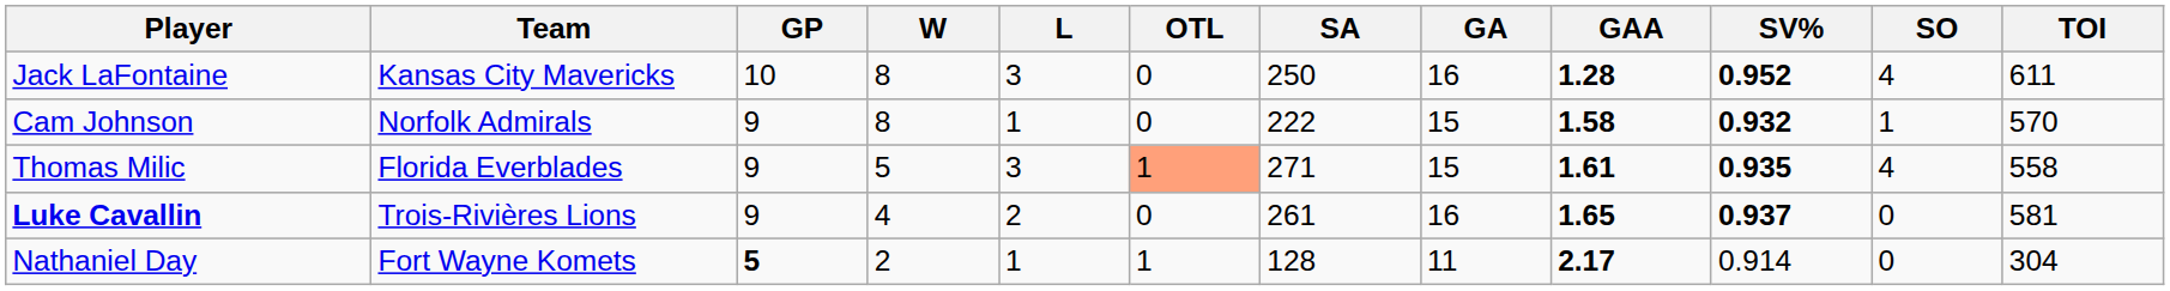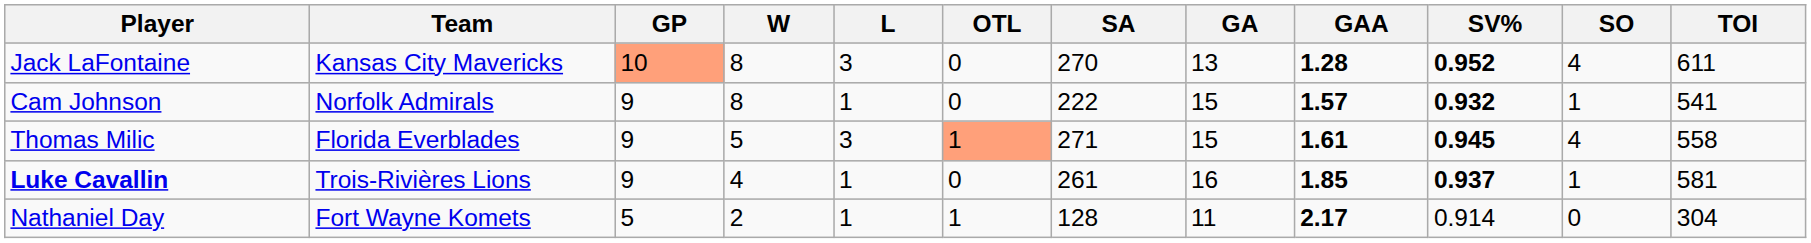Jack LaFontaine | GP: no background -> lightsalmon background
Jack LaFontaine | SA: 250 -> 270
Jack LaFontaine | GA: 16 -> 13
Cam Johnson | GAA: 1.58 -> 1.57
Cam Johnson | TOI: 570 -> 541
Thomas Milic | SV%: 0.935 -> 0.945
Luke Cavallin | L: 2 -> 1
Luke Cavallin | GAA: 1.65 -> 1.85
Luke Cavallin | SO: 0 -> 1
Nathaniel Day | GP: bold -> normal
